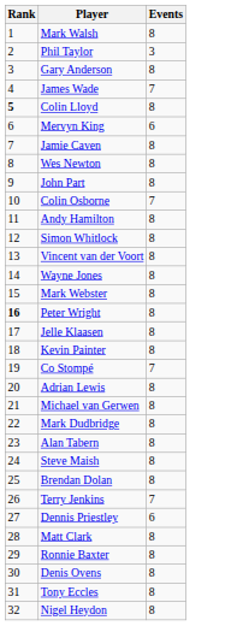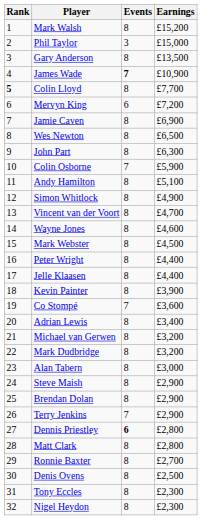+ column: Earnings | £15,200 | £15,000 | £13,500 | £10,900 | £7,700 | £7,200 | £6,900 | £6,500 | £6,300 | £5,900 | £5,100 | £4,900 | £4,700 | £4,600 | £4,500 | £4,400 | £4,400 | £3,900 | £3,600 | £3,400 | £3,200 | £3,200 | £3,000 | £2,900 | £2,900 | £2,900 | £2,800 | £2,800 | £2,700 | £2,500 | £2,300 | £2,300
James Wade | Events: normal -> bold
Peter Wright | Rank: bold -> normal
Dennis Priestley | Events: normal -> bold
